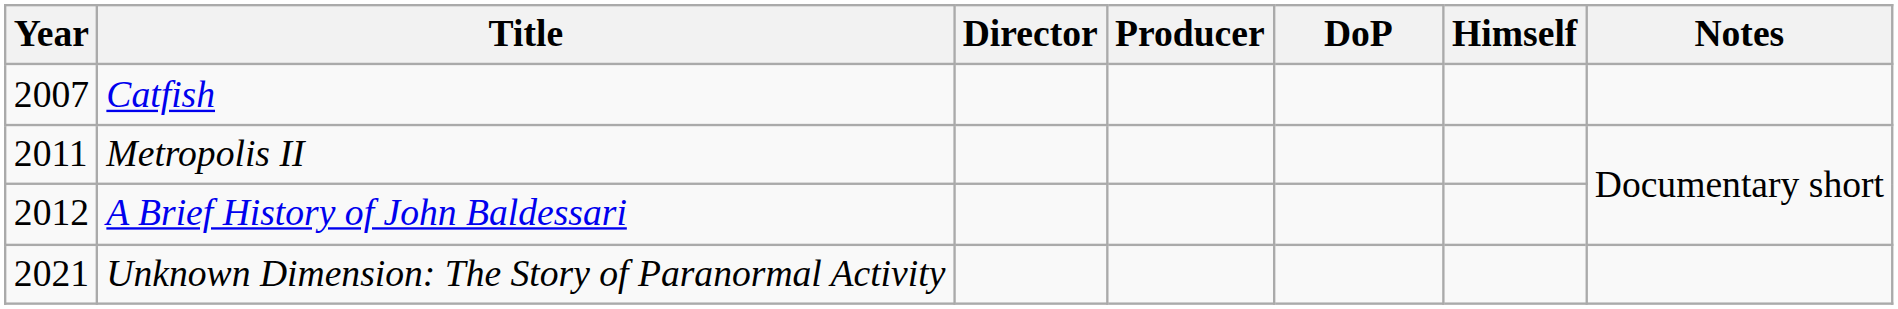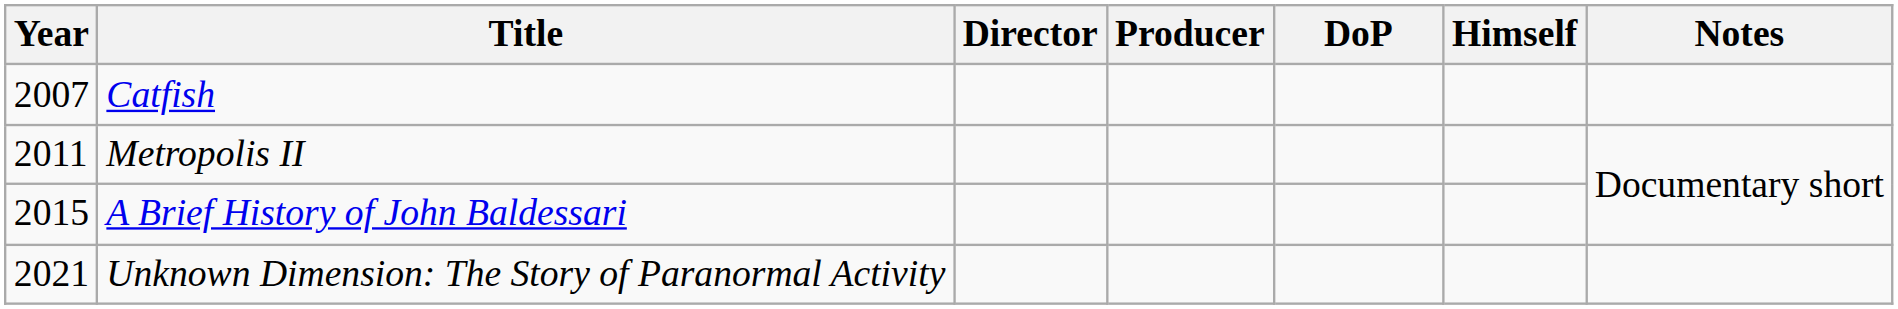A Brief History of John Baldessari | Year: 2012 -> 2015
